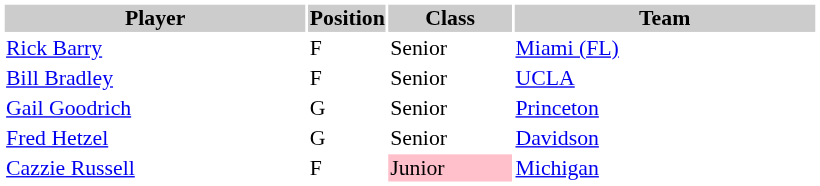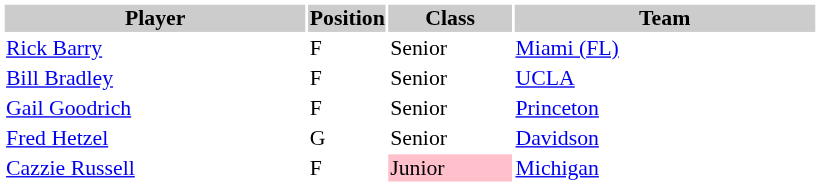Gail Goodrich | Position: G -> F
